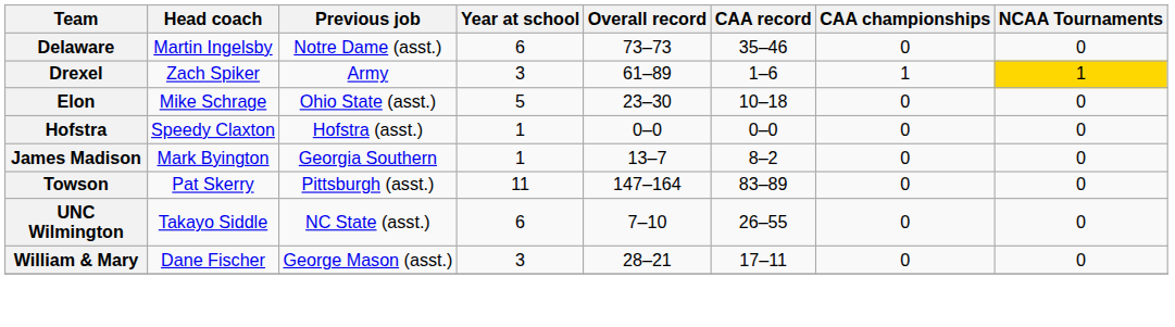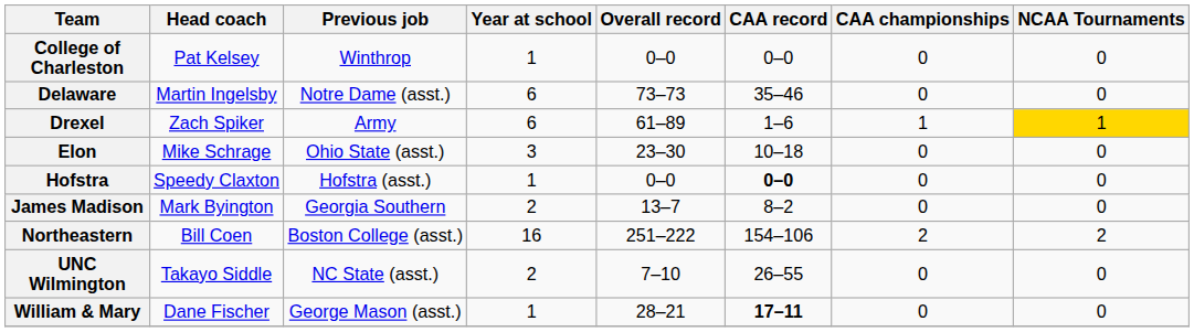+ row: College of Charleston | Pat Kelsey | Winthrop | 1 | 0–0 | 0–0 | 0 | 0
Drexel | Year at school: 3 -> 6
Elon | Year at school: 5 -> 3
Hofstra | CAA record: normal -> bold
James Madison | Year at school: 1 -> 2
+ row: Northeastern | Bill Coen | Boston College (asst.) | 16 | 251–222 | 154–106 | 2 | 2
- row: Towson | Pat Skerry | Pittsburgh (asst.) | 11 | 147–164 | 83–89 | 0 | 0
UNC Wilmington | Year at school: 6 -> 2
William & Mary | Year at school: 3 -> 1
William & Mary | CAA record: normal -> bold
